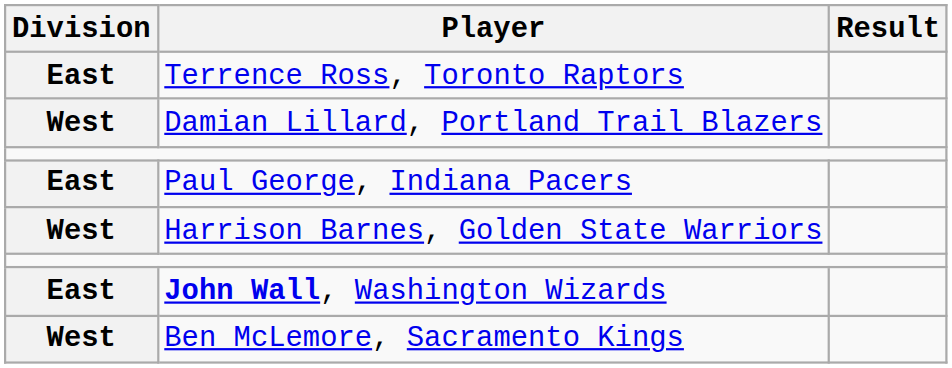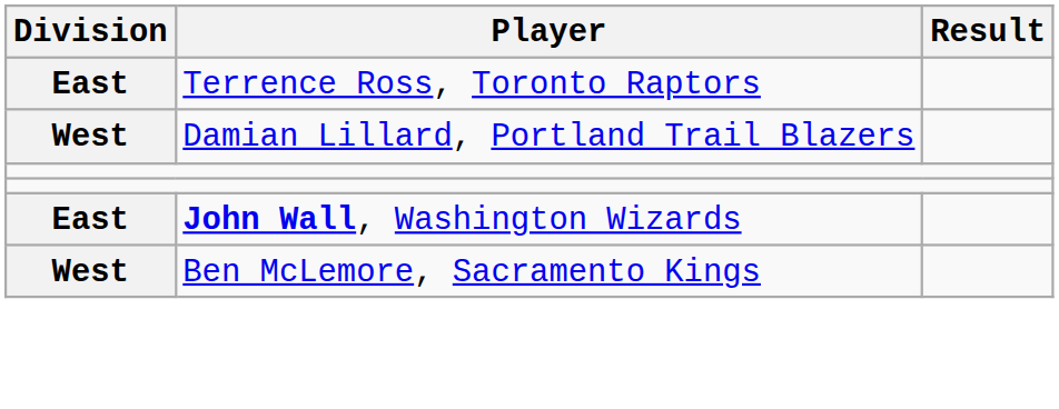- row: East | Paul George, Indiana Pacers
- row: West | Harrison Barnes, Golden State Warriors
